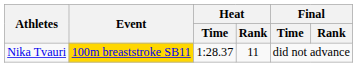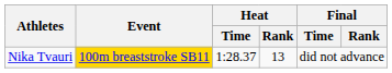Nika Tvauri | Heat / Rank: 11 -> 13
